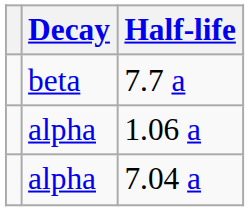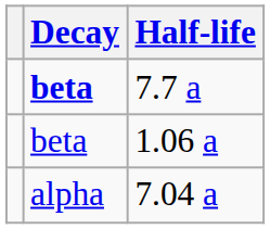7.7 a | Decay: normal -> bold
1.06 a | Decay: alpha -> beta
